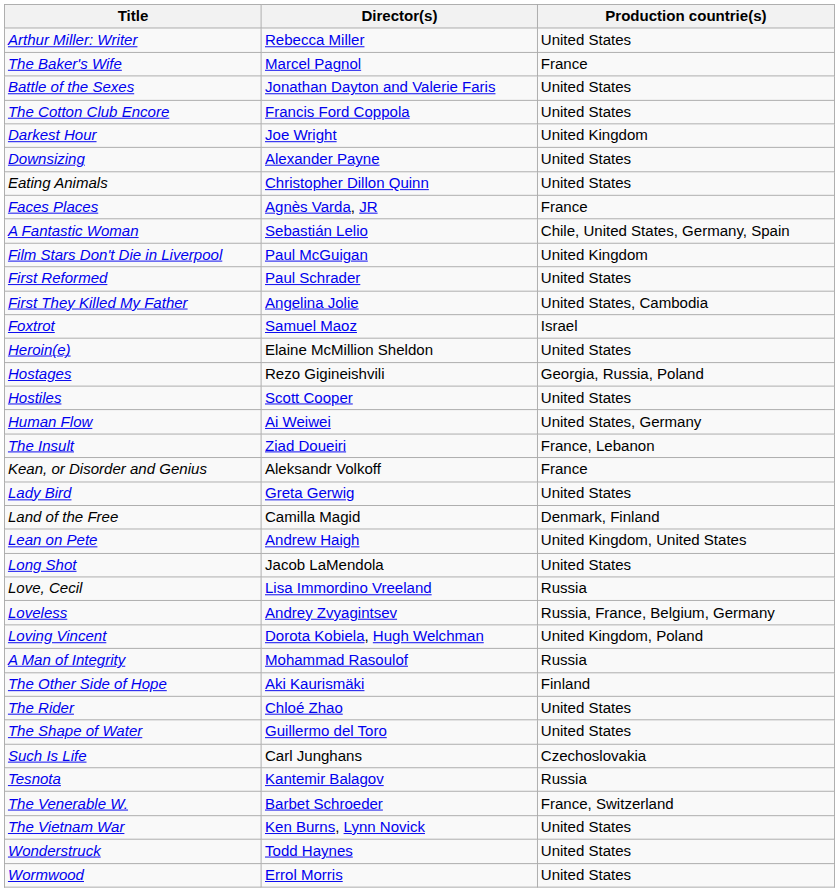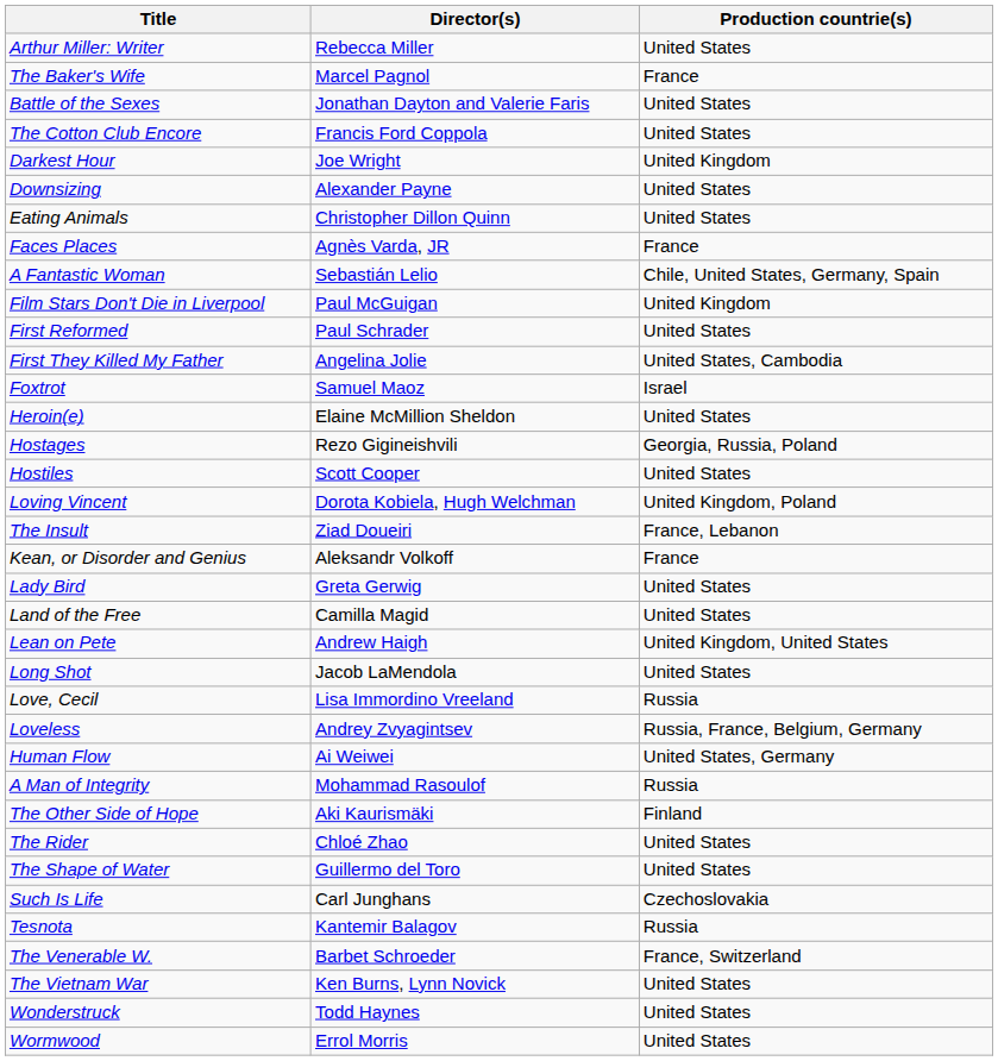rows swapped: Human Flow <-> Loving Vincent
Land of the Free | Production countrie(s): Denmark, Finland -> United States
